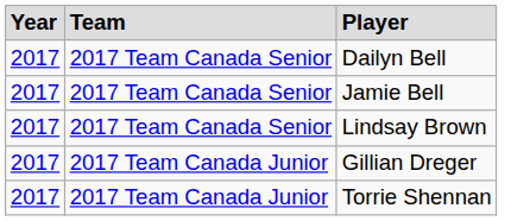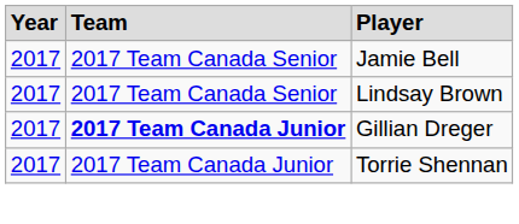- row: 2017 | 2017 Team Canada Senior | Dailyn Bell
Gillian Dreger | column 2: normal -> bold
